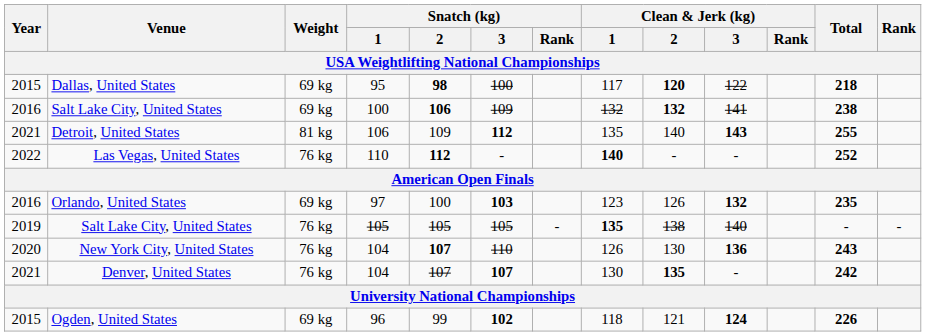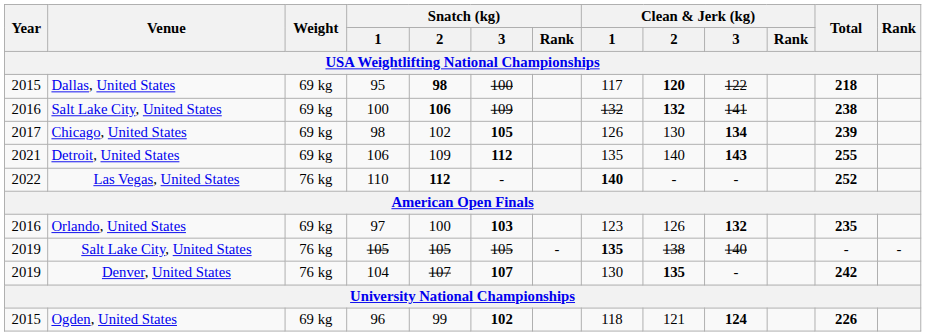+ row: 2017 | Chicago, United States | 69 kg | 98 | 102 | 105 | 126 | 130 | 134 | 239
Detroit, United States | Weight: 81 kg -> 69 kg
- row: 2020 | New York City, United States | 76 kg | 104 | 107 | 110 | 126 | 130 | 136 | 243
Denver, United States | Year: 2021 -> 2019
